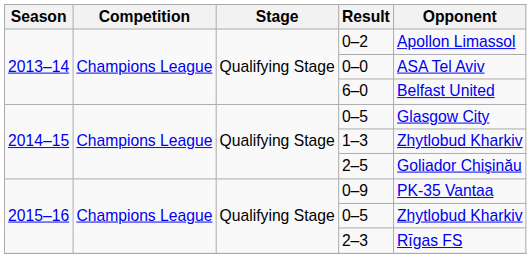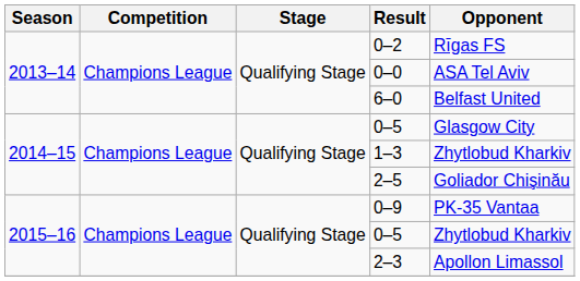0–2 | Opponent: Apollon Limassol -> Rīgas FS
2–3 | Opponent: Rīgas FS -> Apollon Limassol
